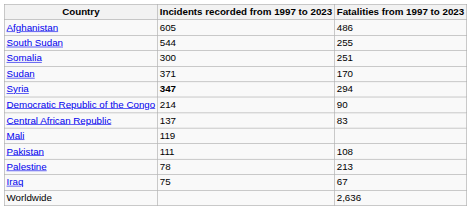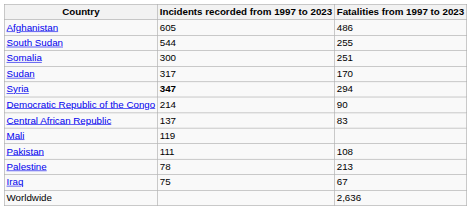Sudan | Incidents recorded from 1997 to 2023: 371 -> 317
